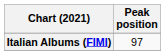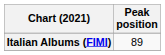Italian Albums (FIMI) | Peak position: 97 -> 89
